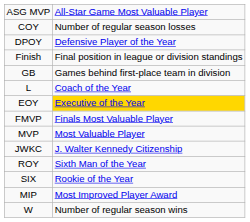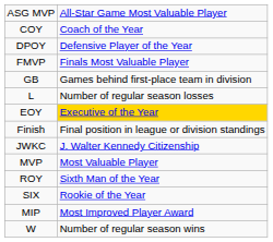COY | column 2: Number of regular season losses -> Coach of the Year
rows swapped: Finish <-> FMVP
L | column 2: Coach of the Year -> Number of regular season losses
rows swapped: JWKC <-> MVP
